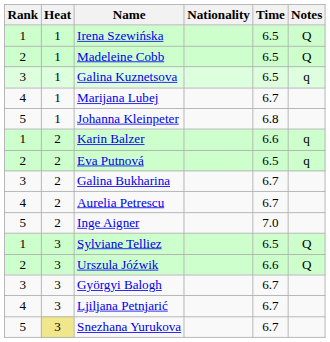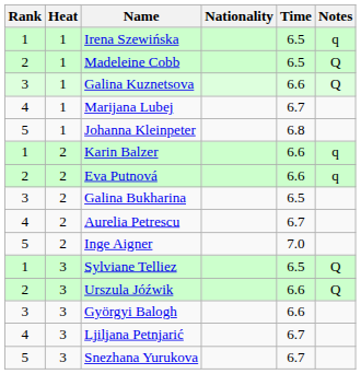Irena Szewińska | Notes: Q -> q
Galina Kuznetsova | Time: 6.5 -> 6.6
Galina Kuznetsova | Notes: q -> Q
Eva Putnová | Time: 6.5 -> 6.6
Galina Bukharina | Time: 6.7 -> 6.5
Györgyi Balogh | Time: 6.7 -> 6.6
Snezhana Yurukova | Heat: khaki background -> no background
